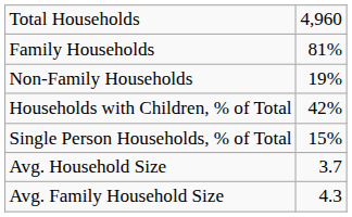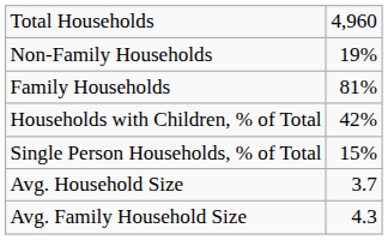rows swapped: Family Households <-> Non-Family Households
